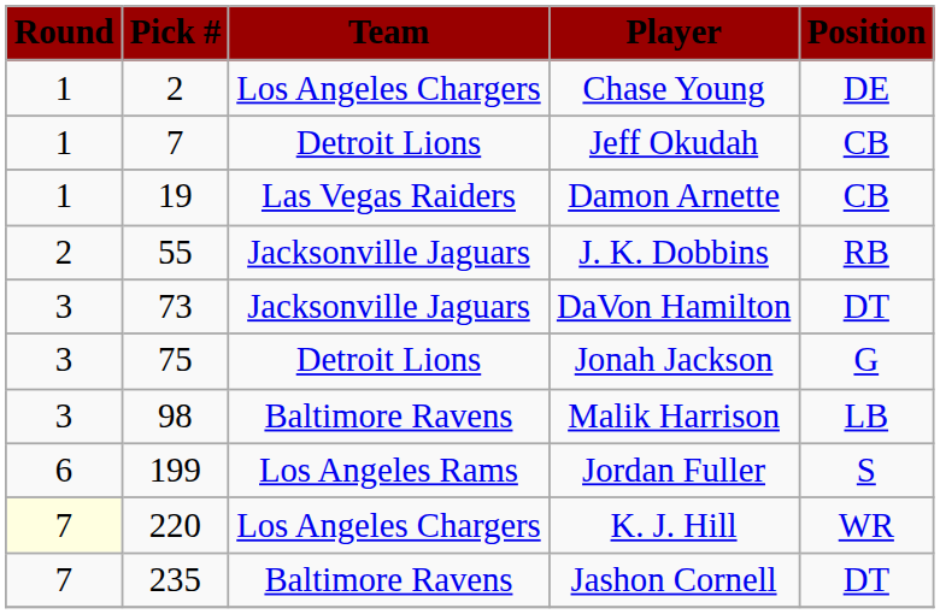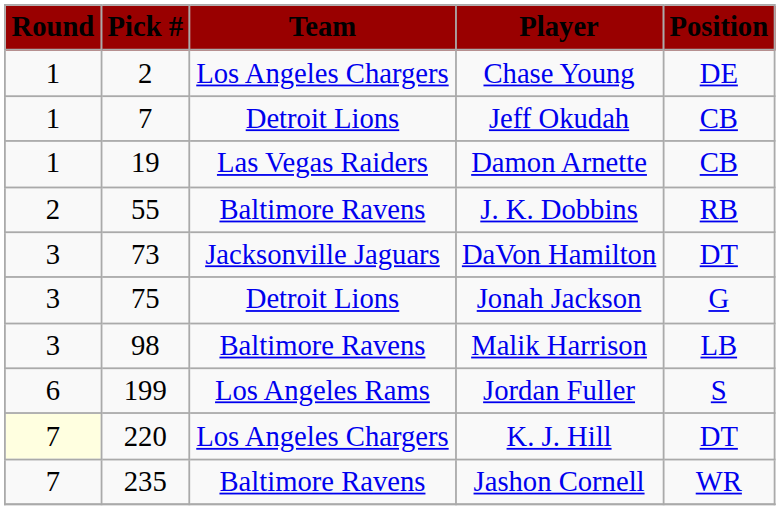J. K. Dobbins | Team: Jacksonville Jaguars -> Baltimore Ravens
K. J. Hill | Position: WR -> DT
Jashon Cornell | Position: DT -> WR
